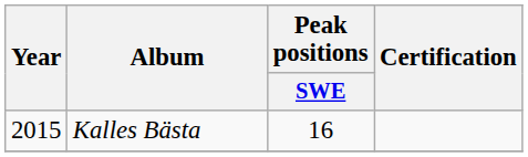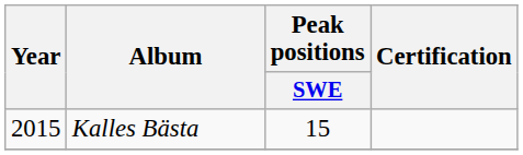Kalles Bästa | Peak positions / SWE: 16 -> 15
